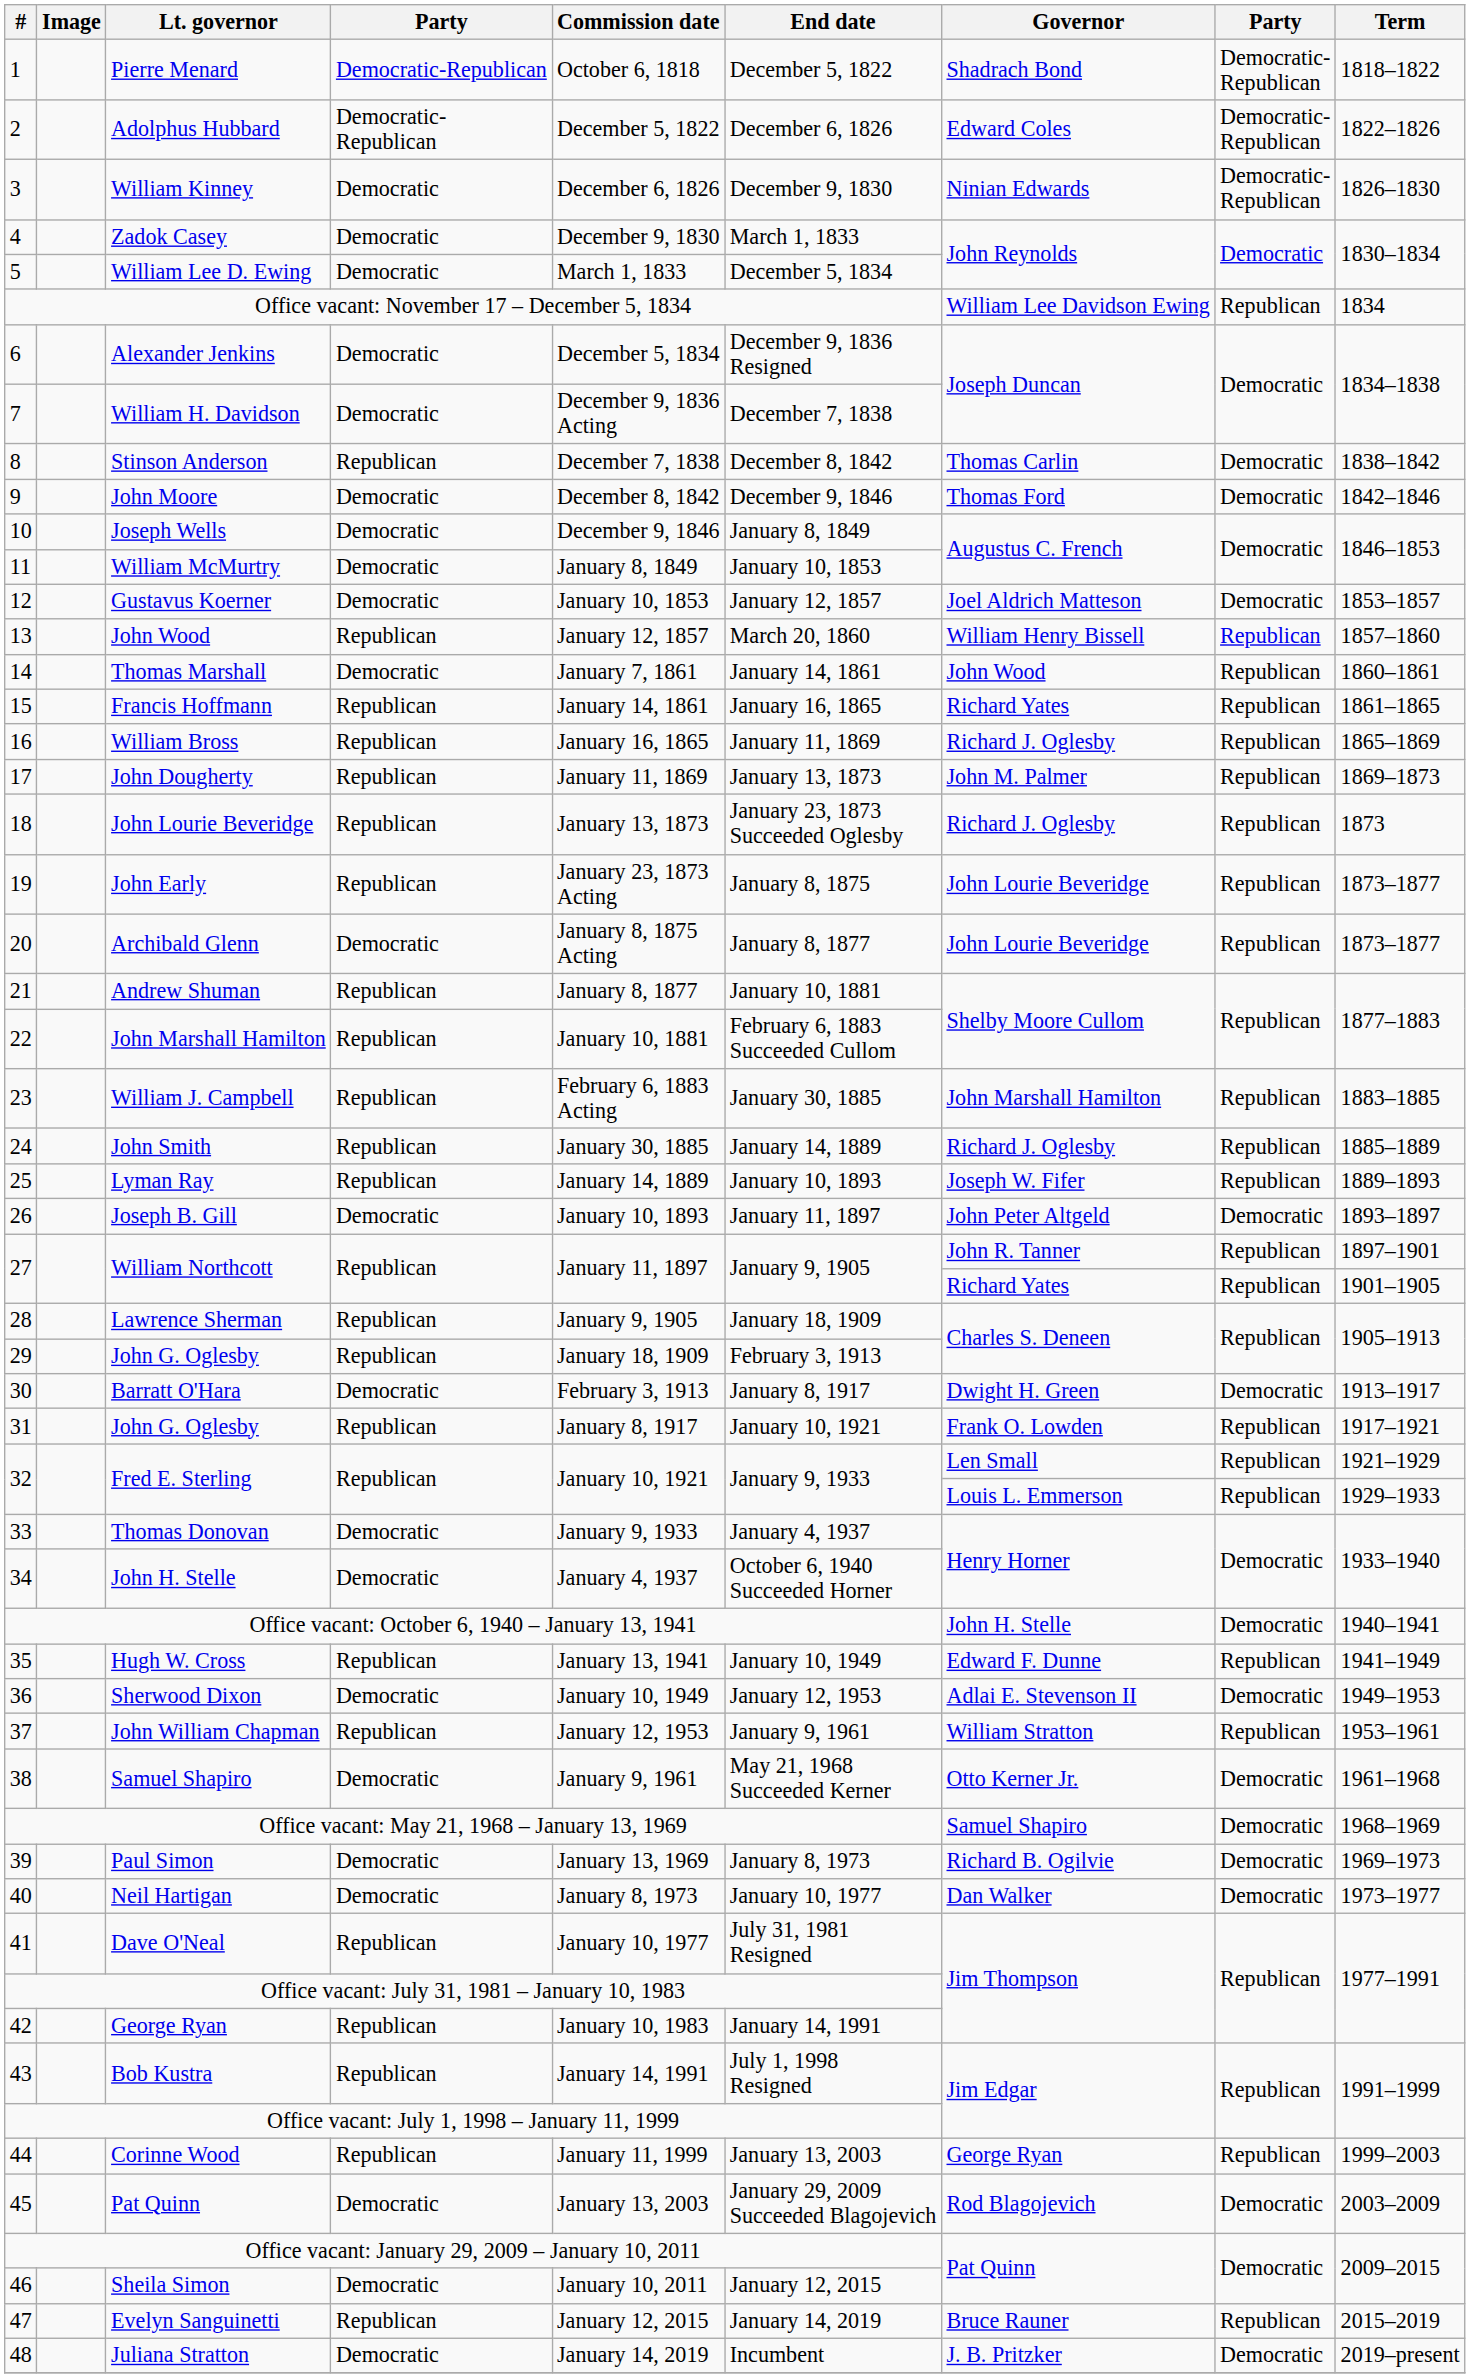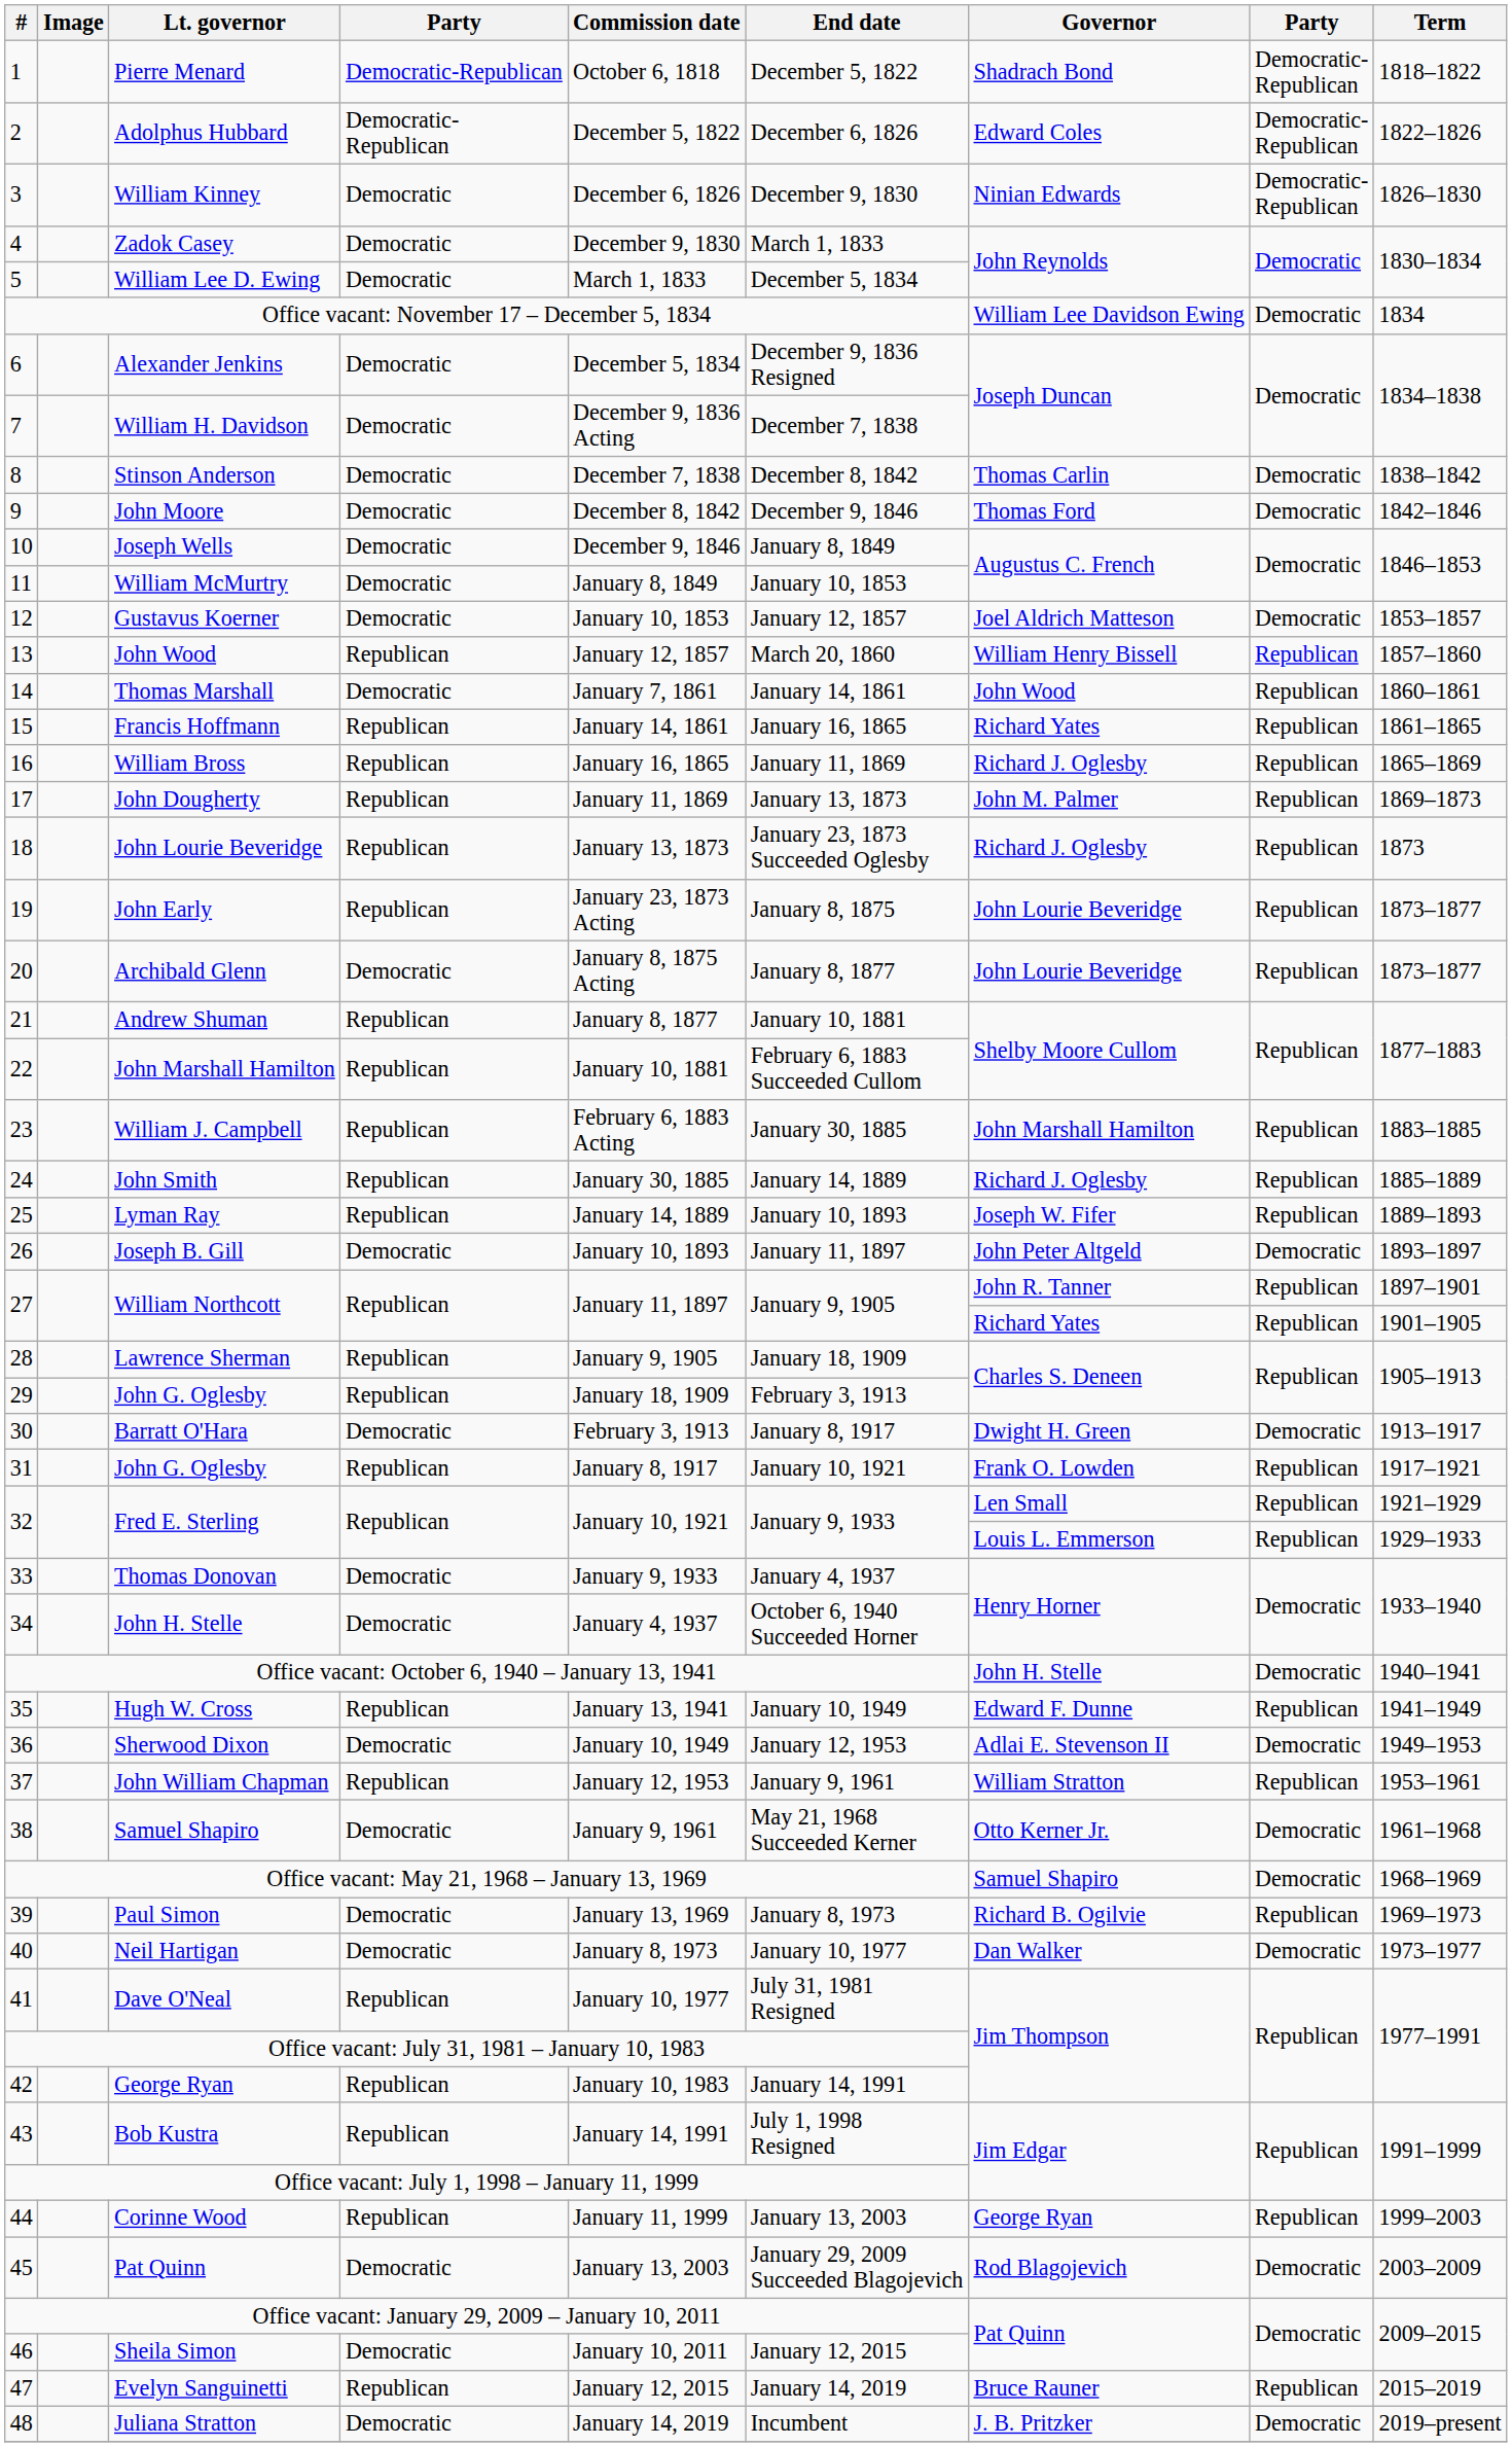Office vacant: November 17 – December 5, 1834 | column 8: Republican -> Democratic
Stinson Anderson | column 4: Republican -> Democratic
Paul Simon | column 8: Democratic -> Republican
